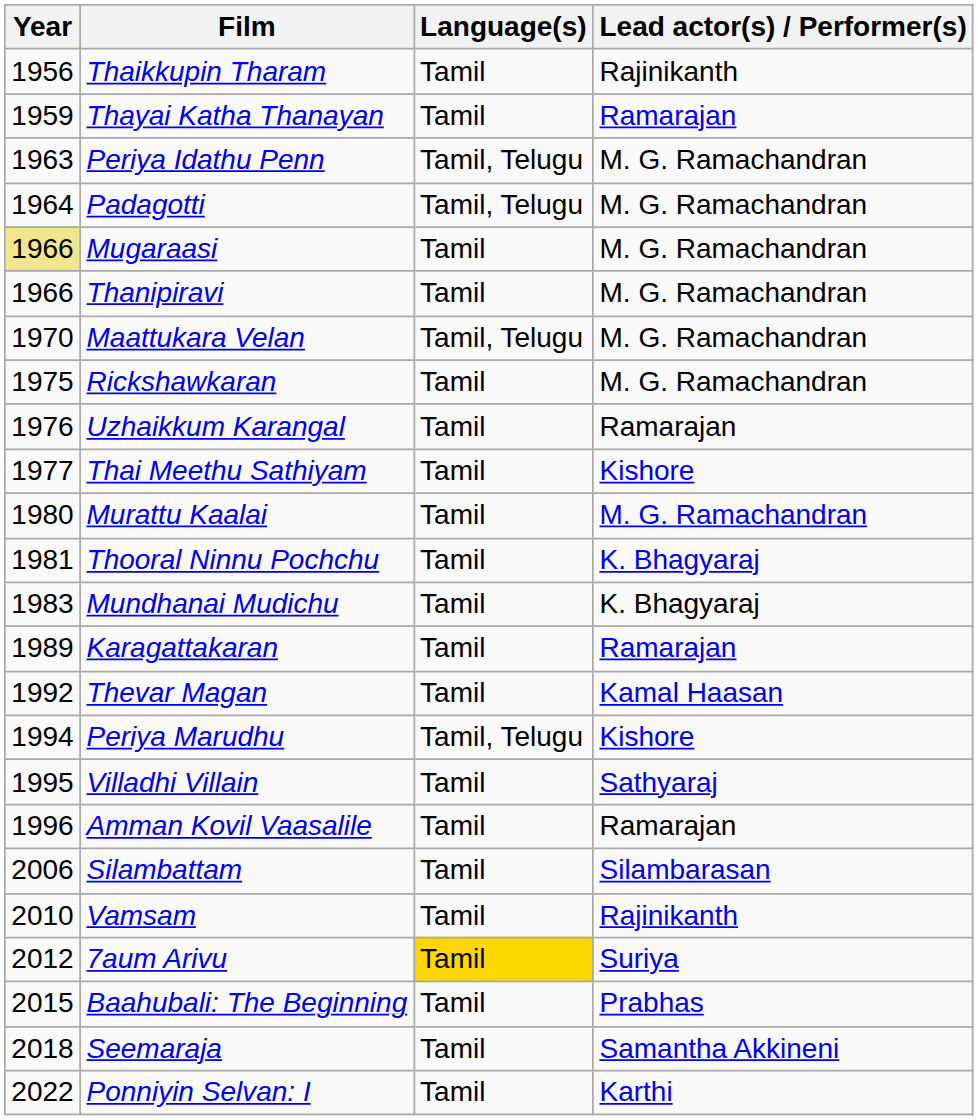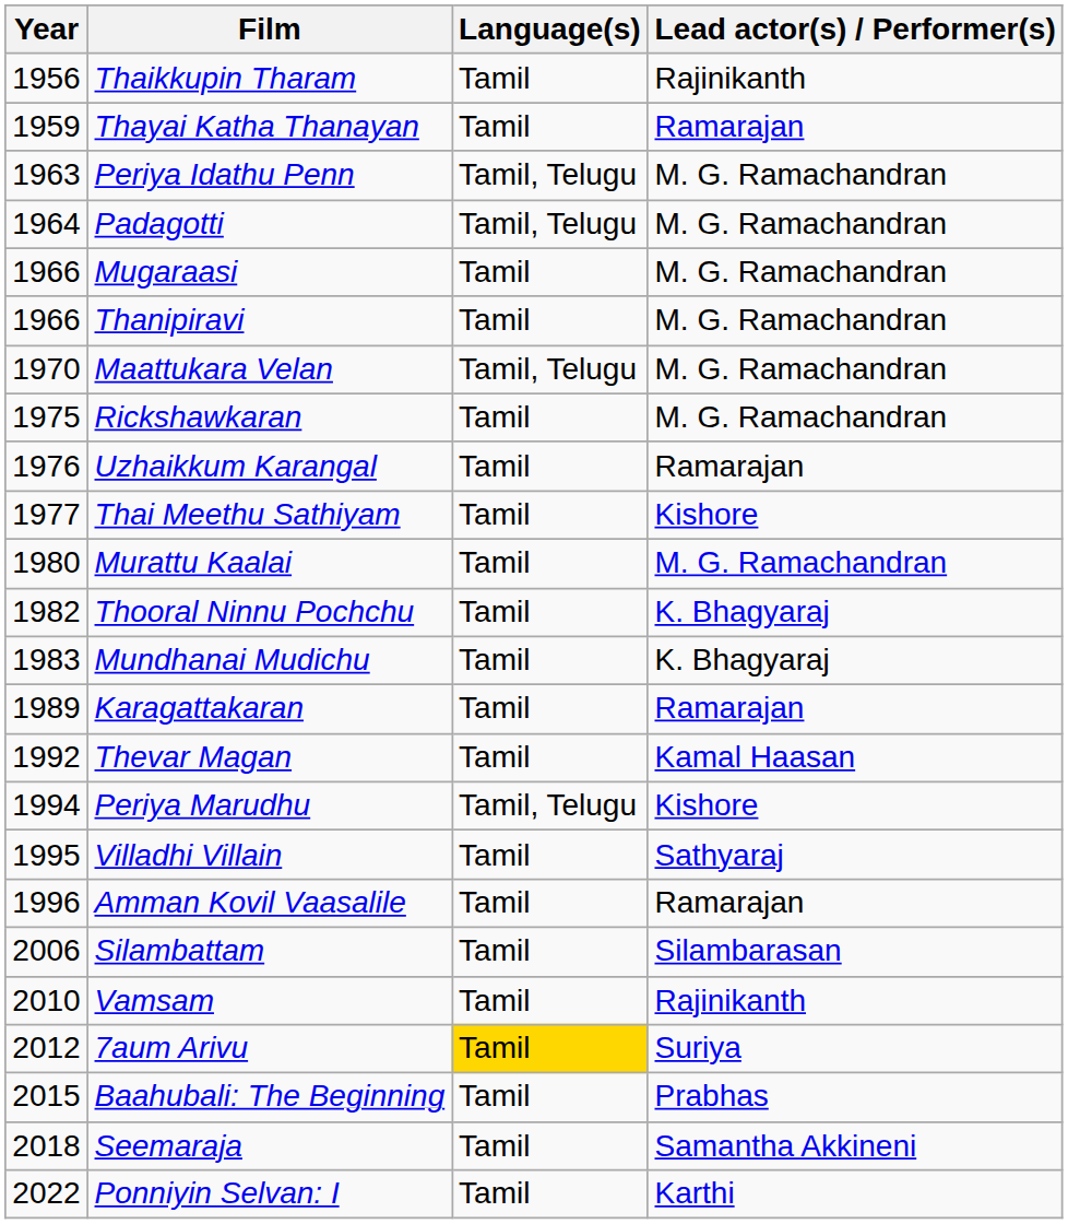Mugaraasi | Year: khaki background -> no background
Thooral Ninnu Pochchu | Year: 1981 -> 1982
